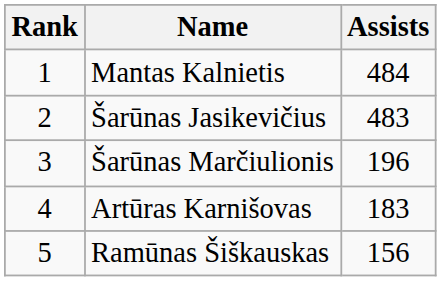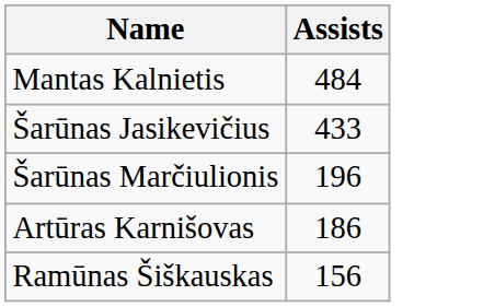- column: Rank | 1 | 2 | 3 | 4 | 5
Šarūnas Jasikevičius | Assists: 483 -> 433
Artūras Karnišovas | Assists: 183 -> 186
